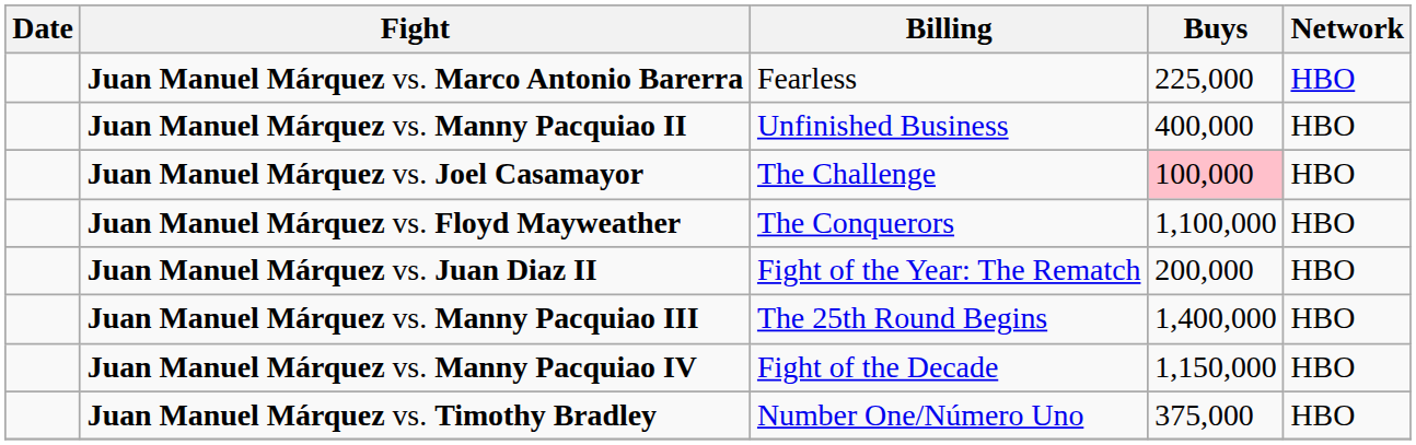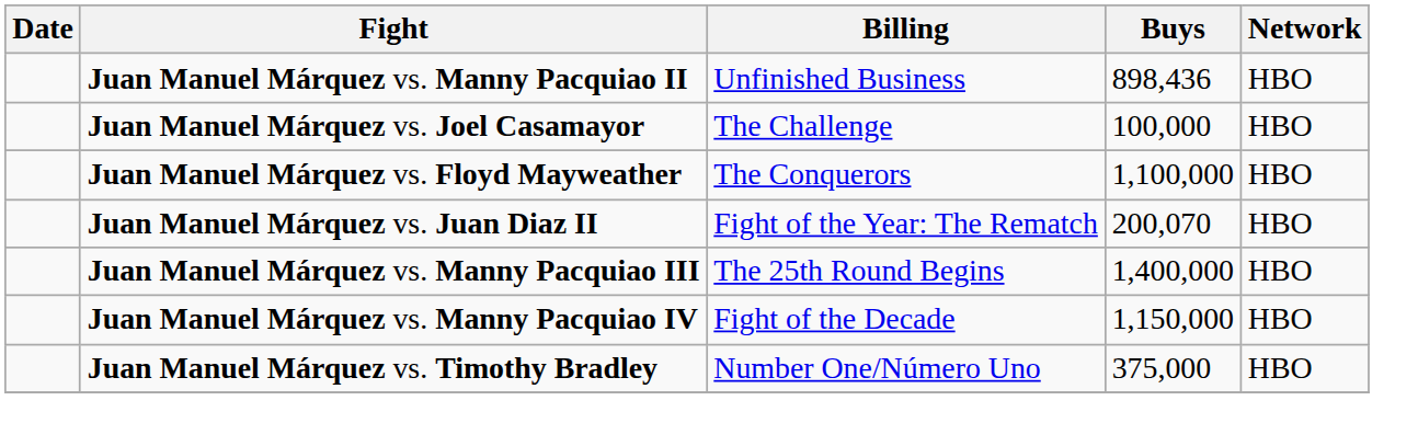- row: Juan Manuel Márquez vs. Marco Antonio Barerra | Fearless | 225,000 | HBO
Juan Manuel Márquez vs. Manny Pacquiao II | Buys: 400,000 -> 898,436
Juan Manuel Márquez vs. Joel Casamayor | Buys: pink background -> no background
Juan Manuel Márquez vs. Juan Diaz II | Buys: 200,000 -> 200,070
